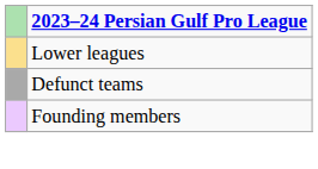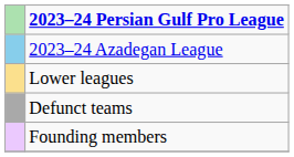+ row: 2023–24 Azadegan League
